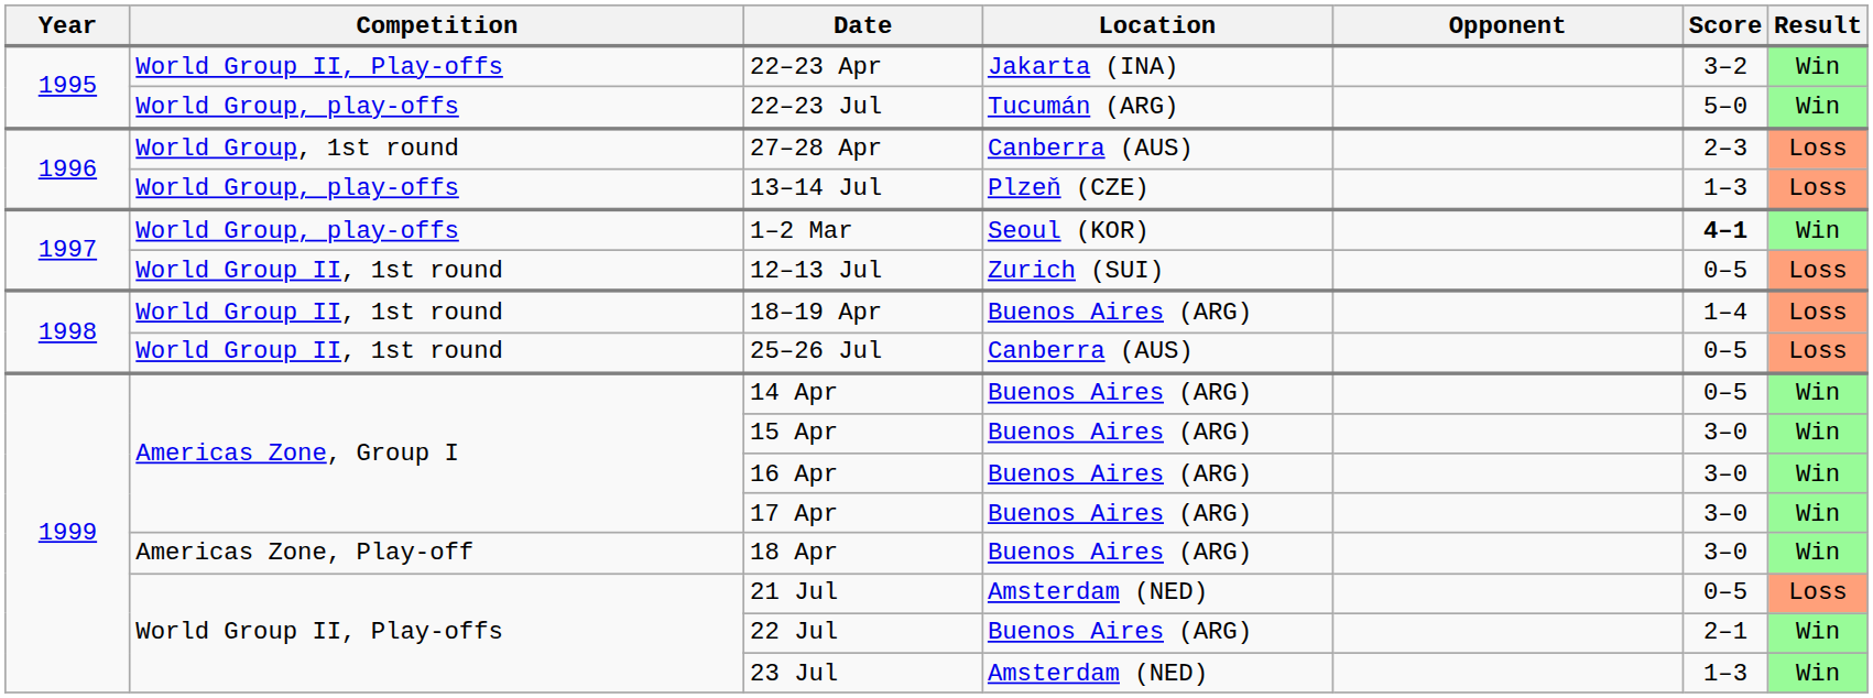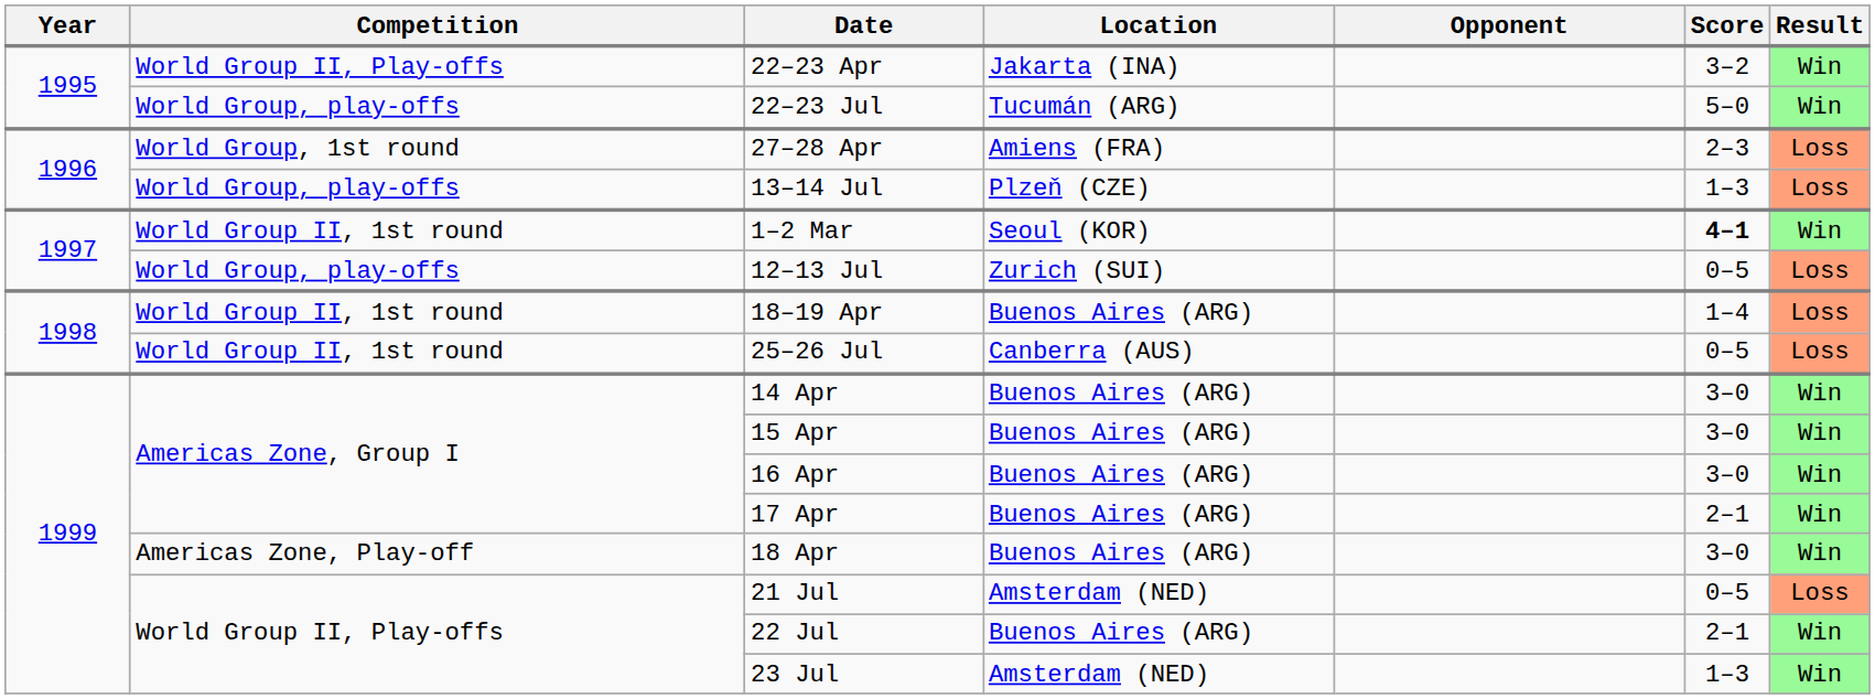27–28 Apr | Location: Canberra (AUS) -> Amiens (FRA)
1–2 Mar | Competition: World Group, play-offs -> World Group II, 1st round
12–13 Jul | Competition: World Group II, 1st round -> World Group, play-offs
14 Apr | Score: 0–5 -> 3–0
17 Apr | Score: 3–0 -> 2–1
